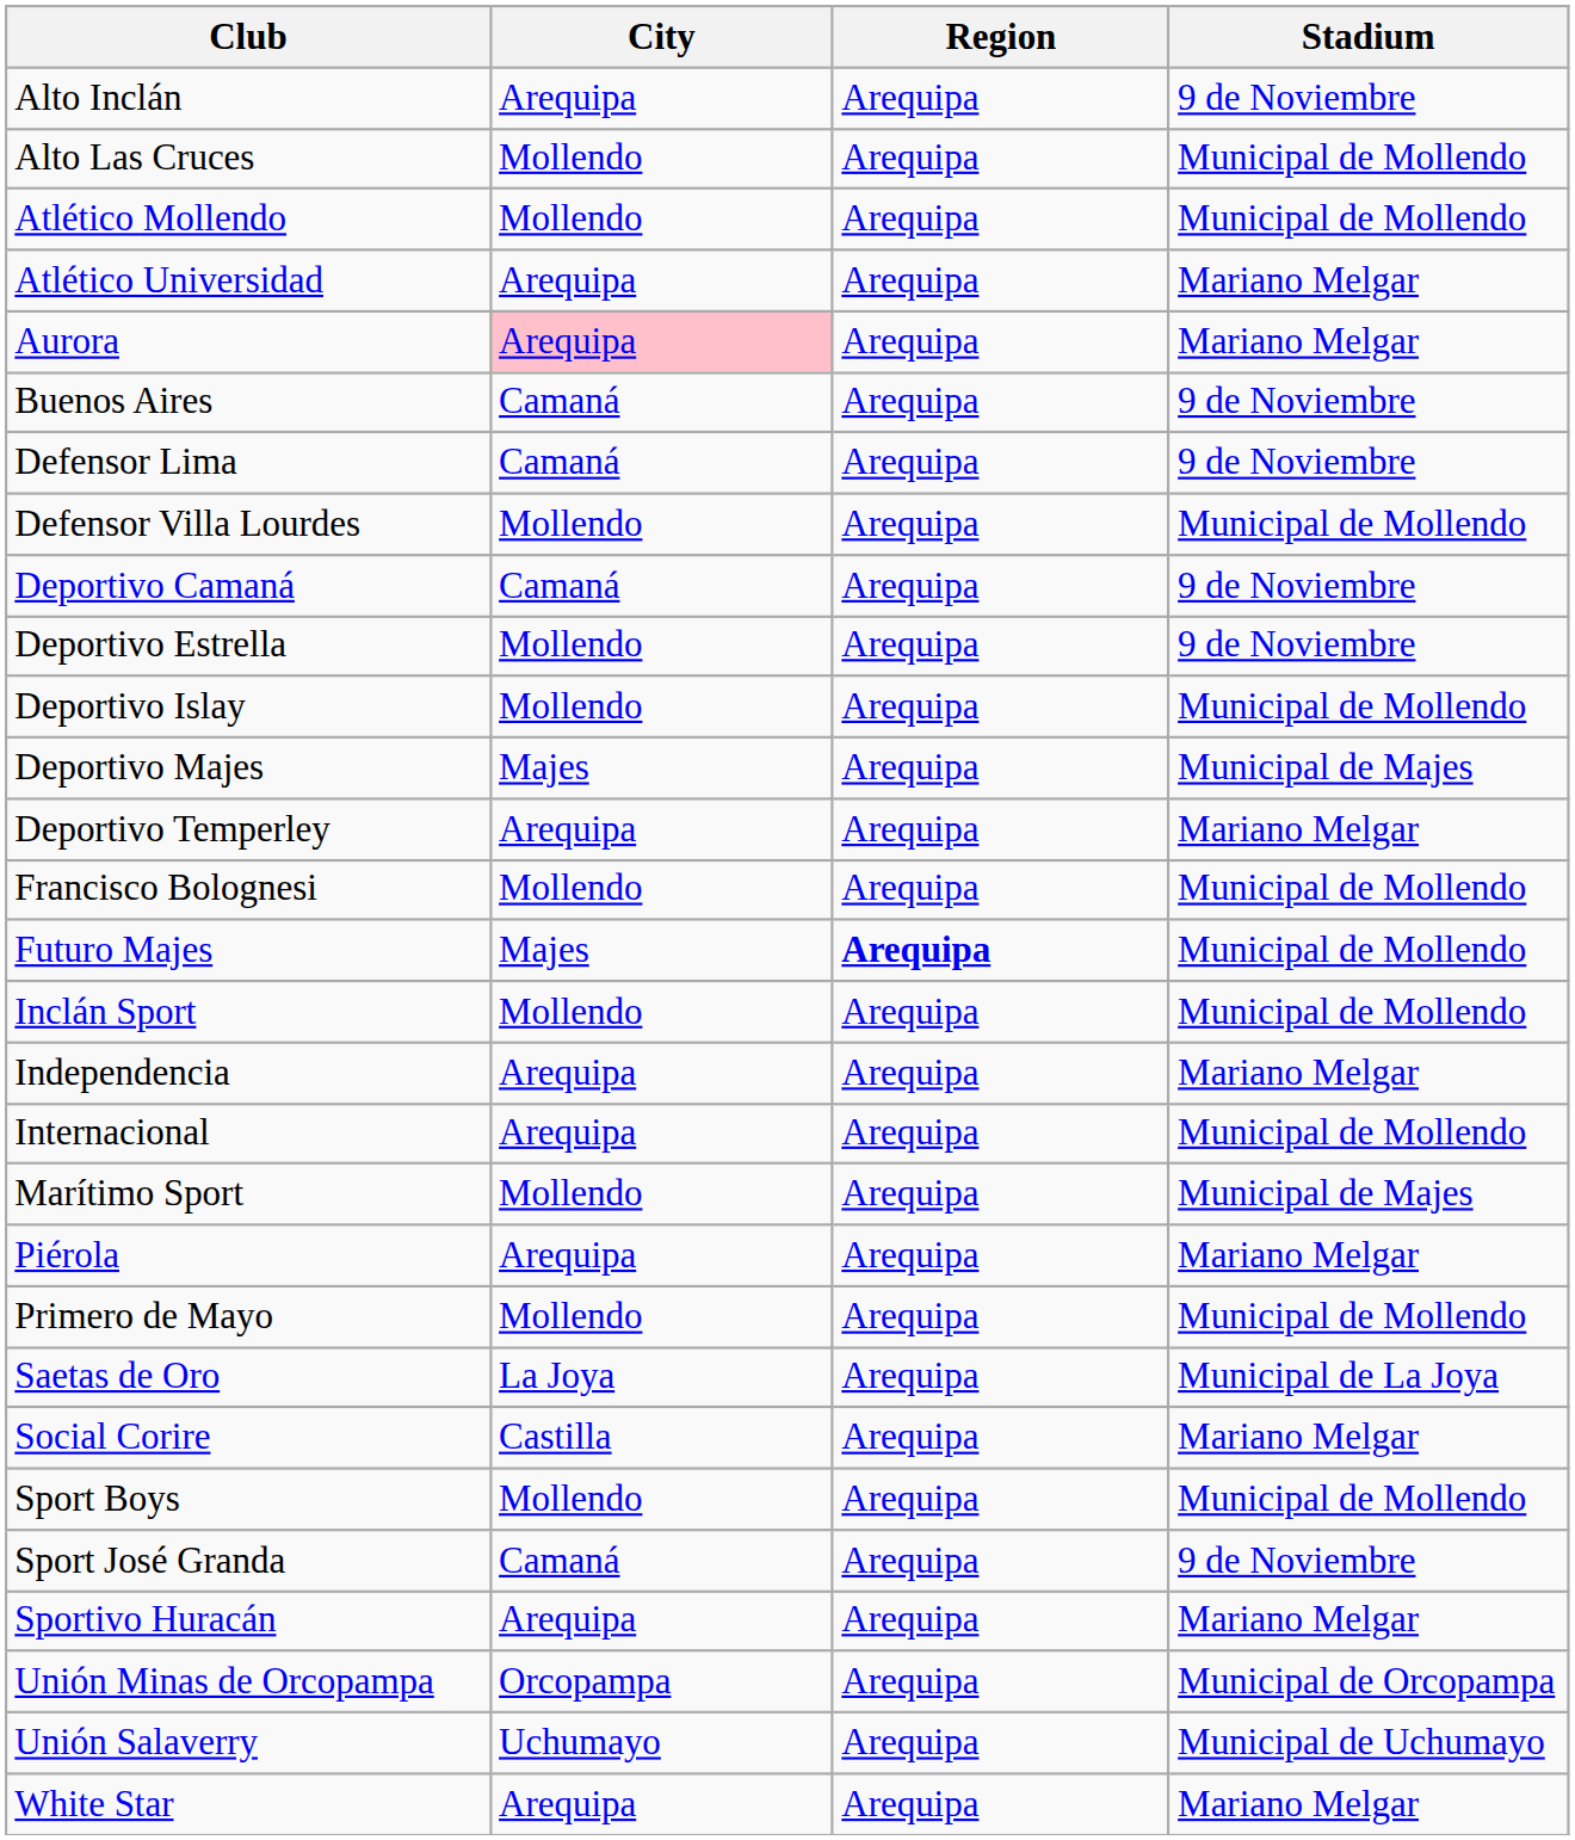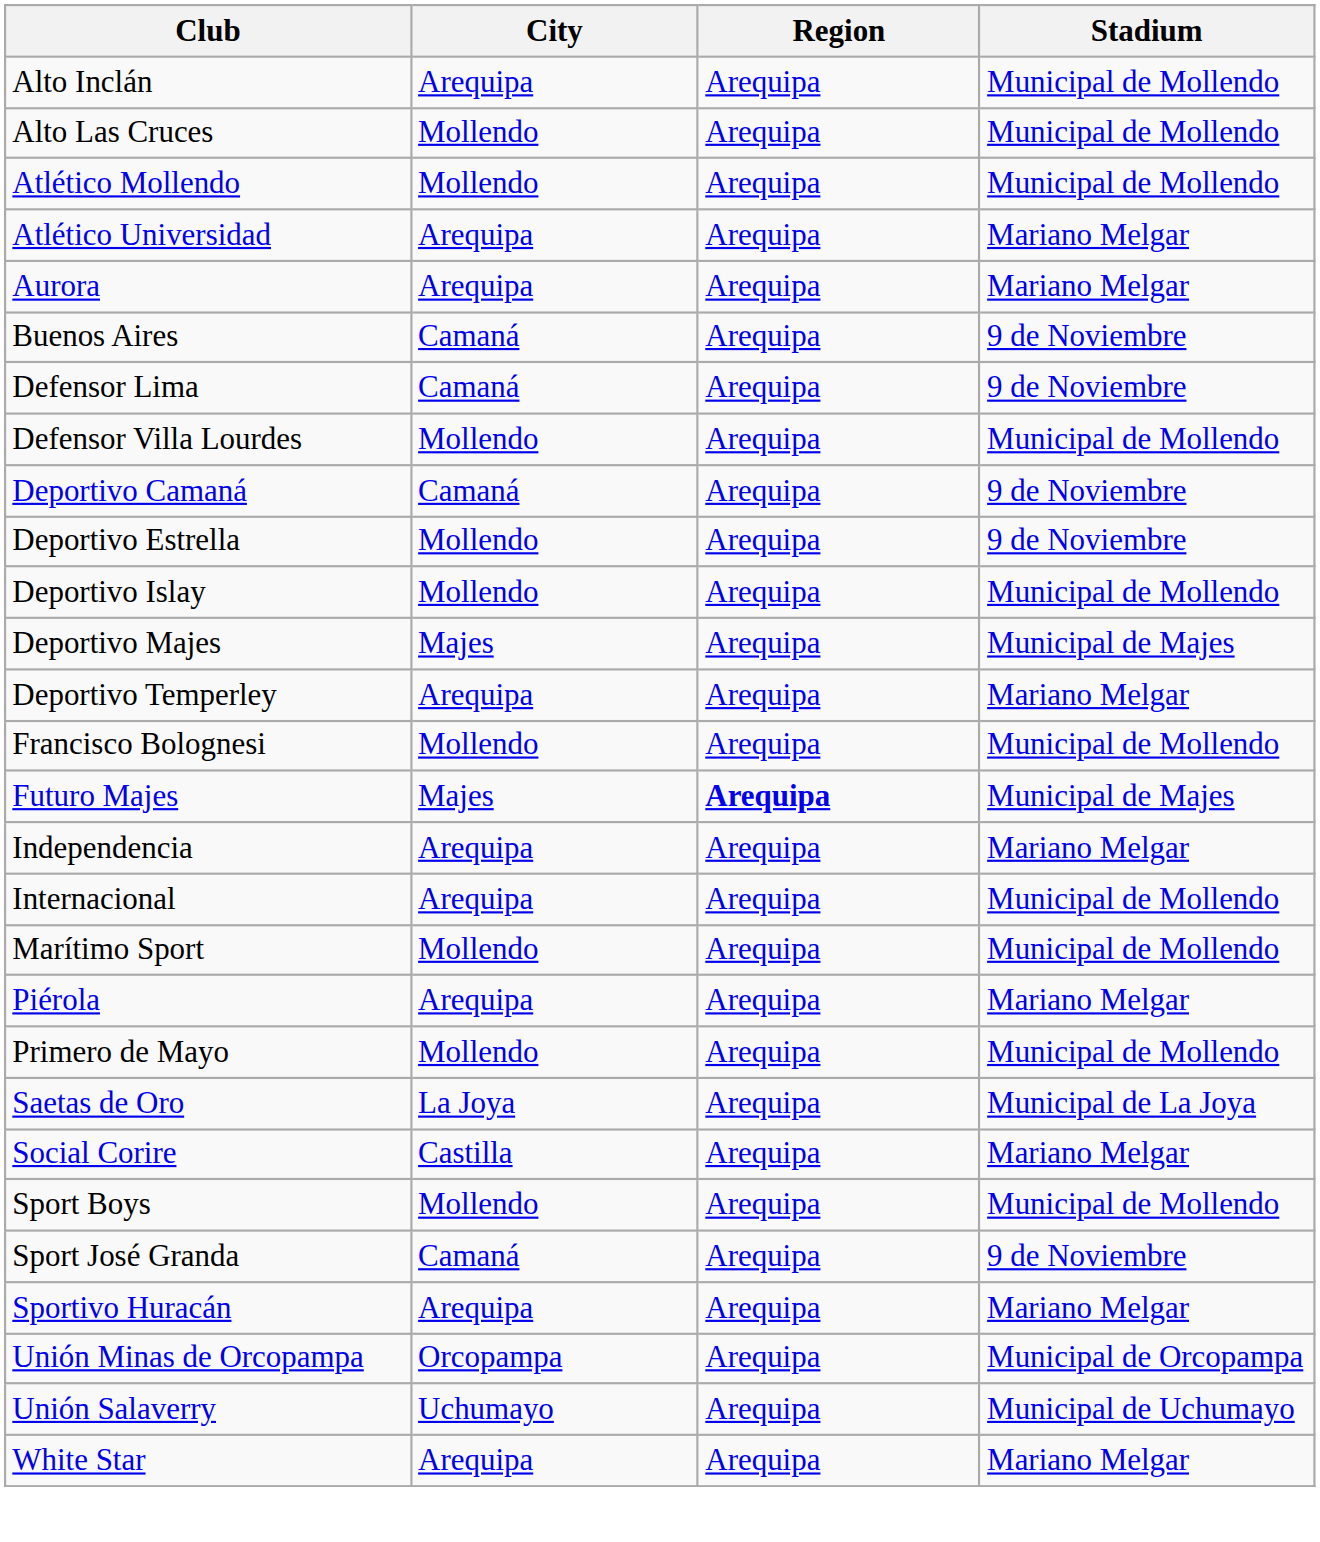Alto Inclán | Stadium: 9 de Noviembre -> Municipal de Mollendo
Aurora | City: pink background -> no background
Futuro Majes | Stadium: Municipal de Mollendo -> Municipal de Majes
- row: Inclán Sport | Mollendo | Arequipa | Municipal de Mollendo
Marítimo Sport | Stadium: Municipal de Majes -> Municipal de Mollendo
